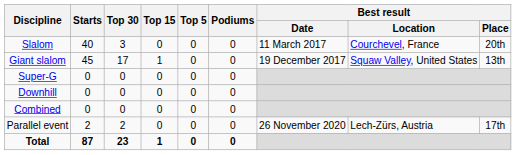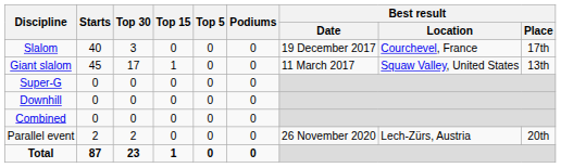Slalom | Best result / Date: 11 March 2017 -> 19 December 2017
Slalom | Best result / Place: 20th -> 17th
Giant slalom | Best result / Date: 19 December 2017 -> 11 March 2017
Parallel event | Best result / Place: 17th -> 20th
